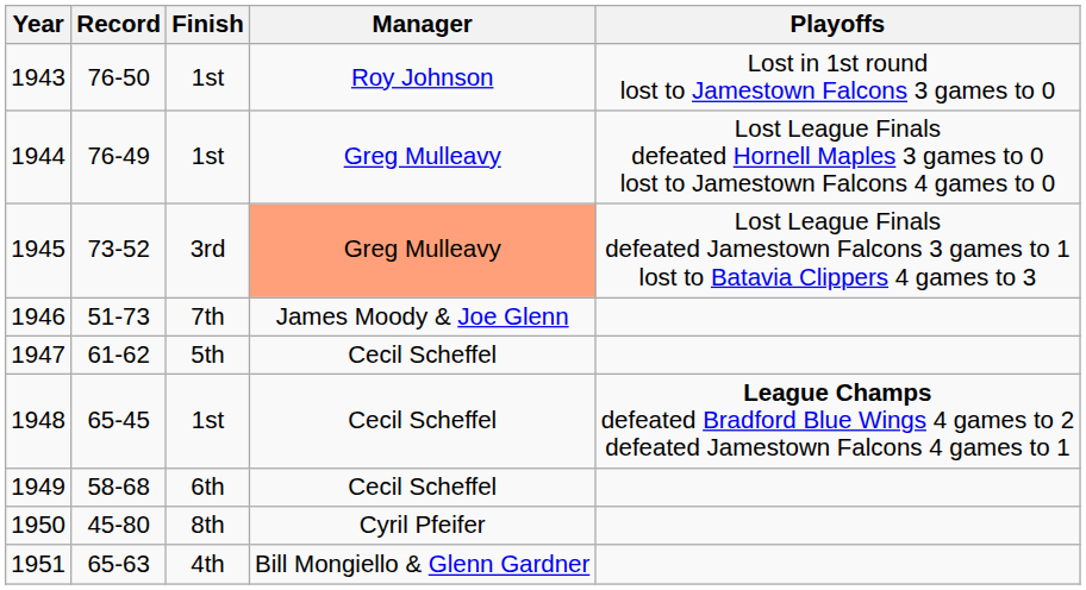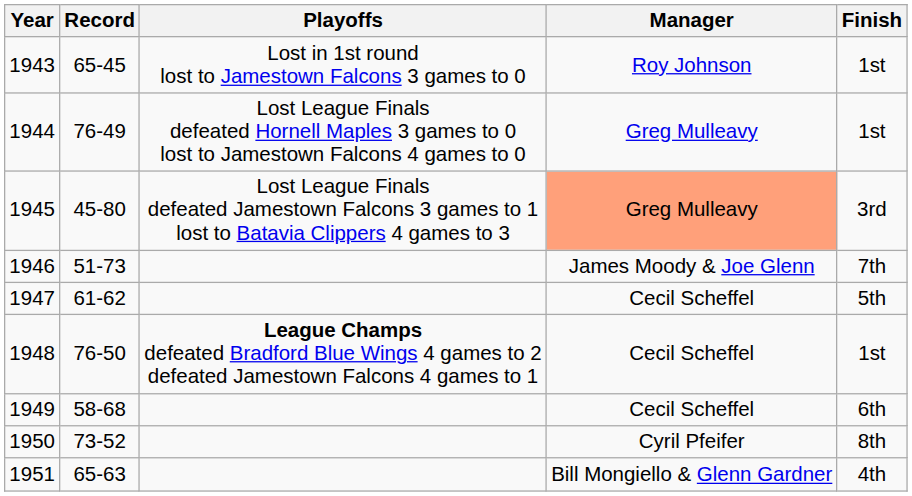columns swapped: Finish <-> Playoffs
1943 | Record: 76-50 -> 65-45
1945 | Record: 73-52 -> 45-80
1948 | Record: 65-45 -> 76-50
1950 | Record: 45-80 -> 73-52
